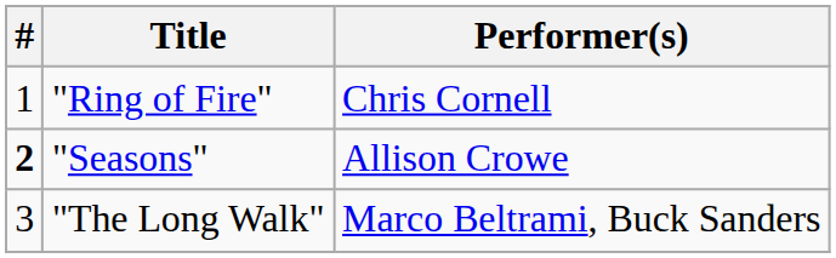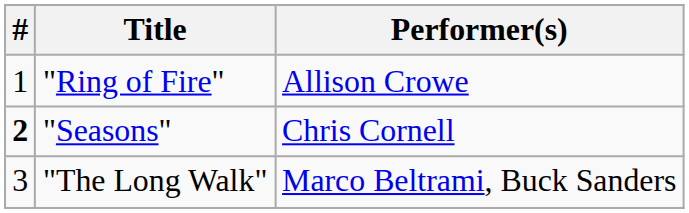"Ring of Fire" | Performer(s): Chris Cornell -> Allison Crowe
"Seasons" | Performer(s): Allison Crowe -> Chris Cornell
